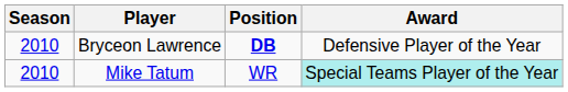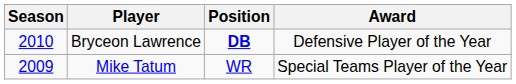Mike Tatum | Season: 2010 -> 2009
Mike Tatum | Award: paleturquoise background -> no background
